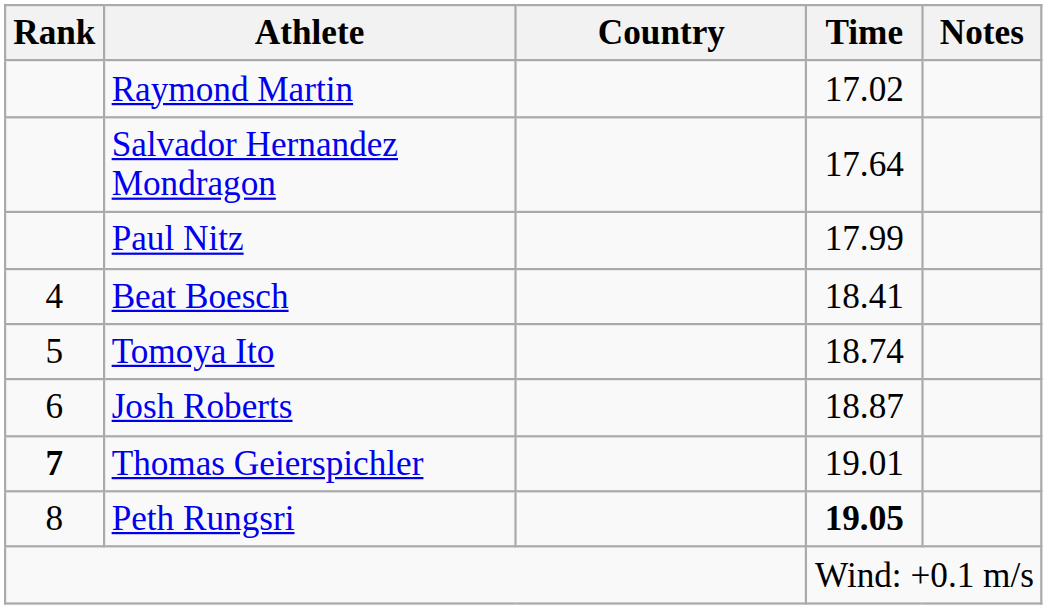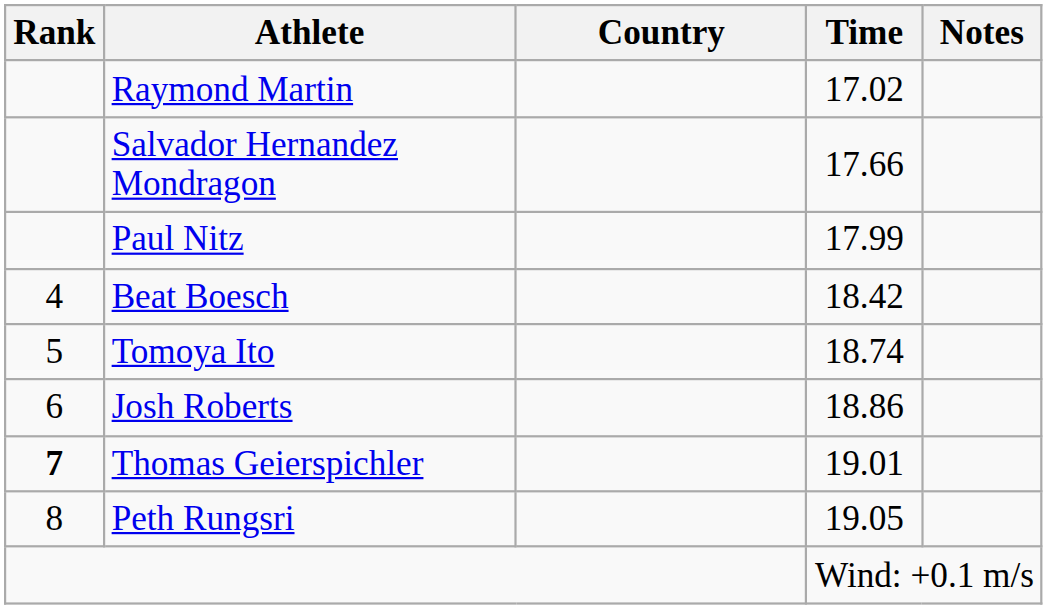Salvador Hernandez Mondragon | Time: 17.64 -> 17.66
Beat Boesch | Time: 18.41 -> 18.42
Josh Roberts | Time: 18.87 -> 18.86
Peth Rungsri | Time: bold -> normal
